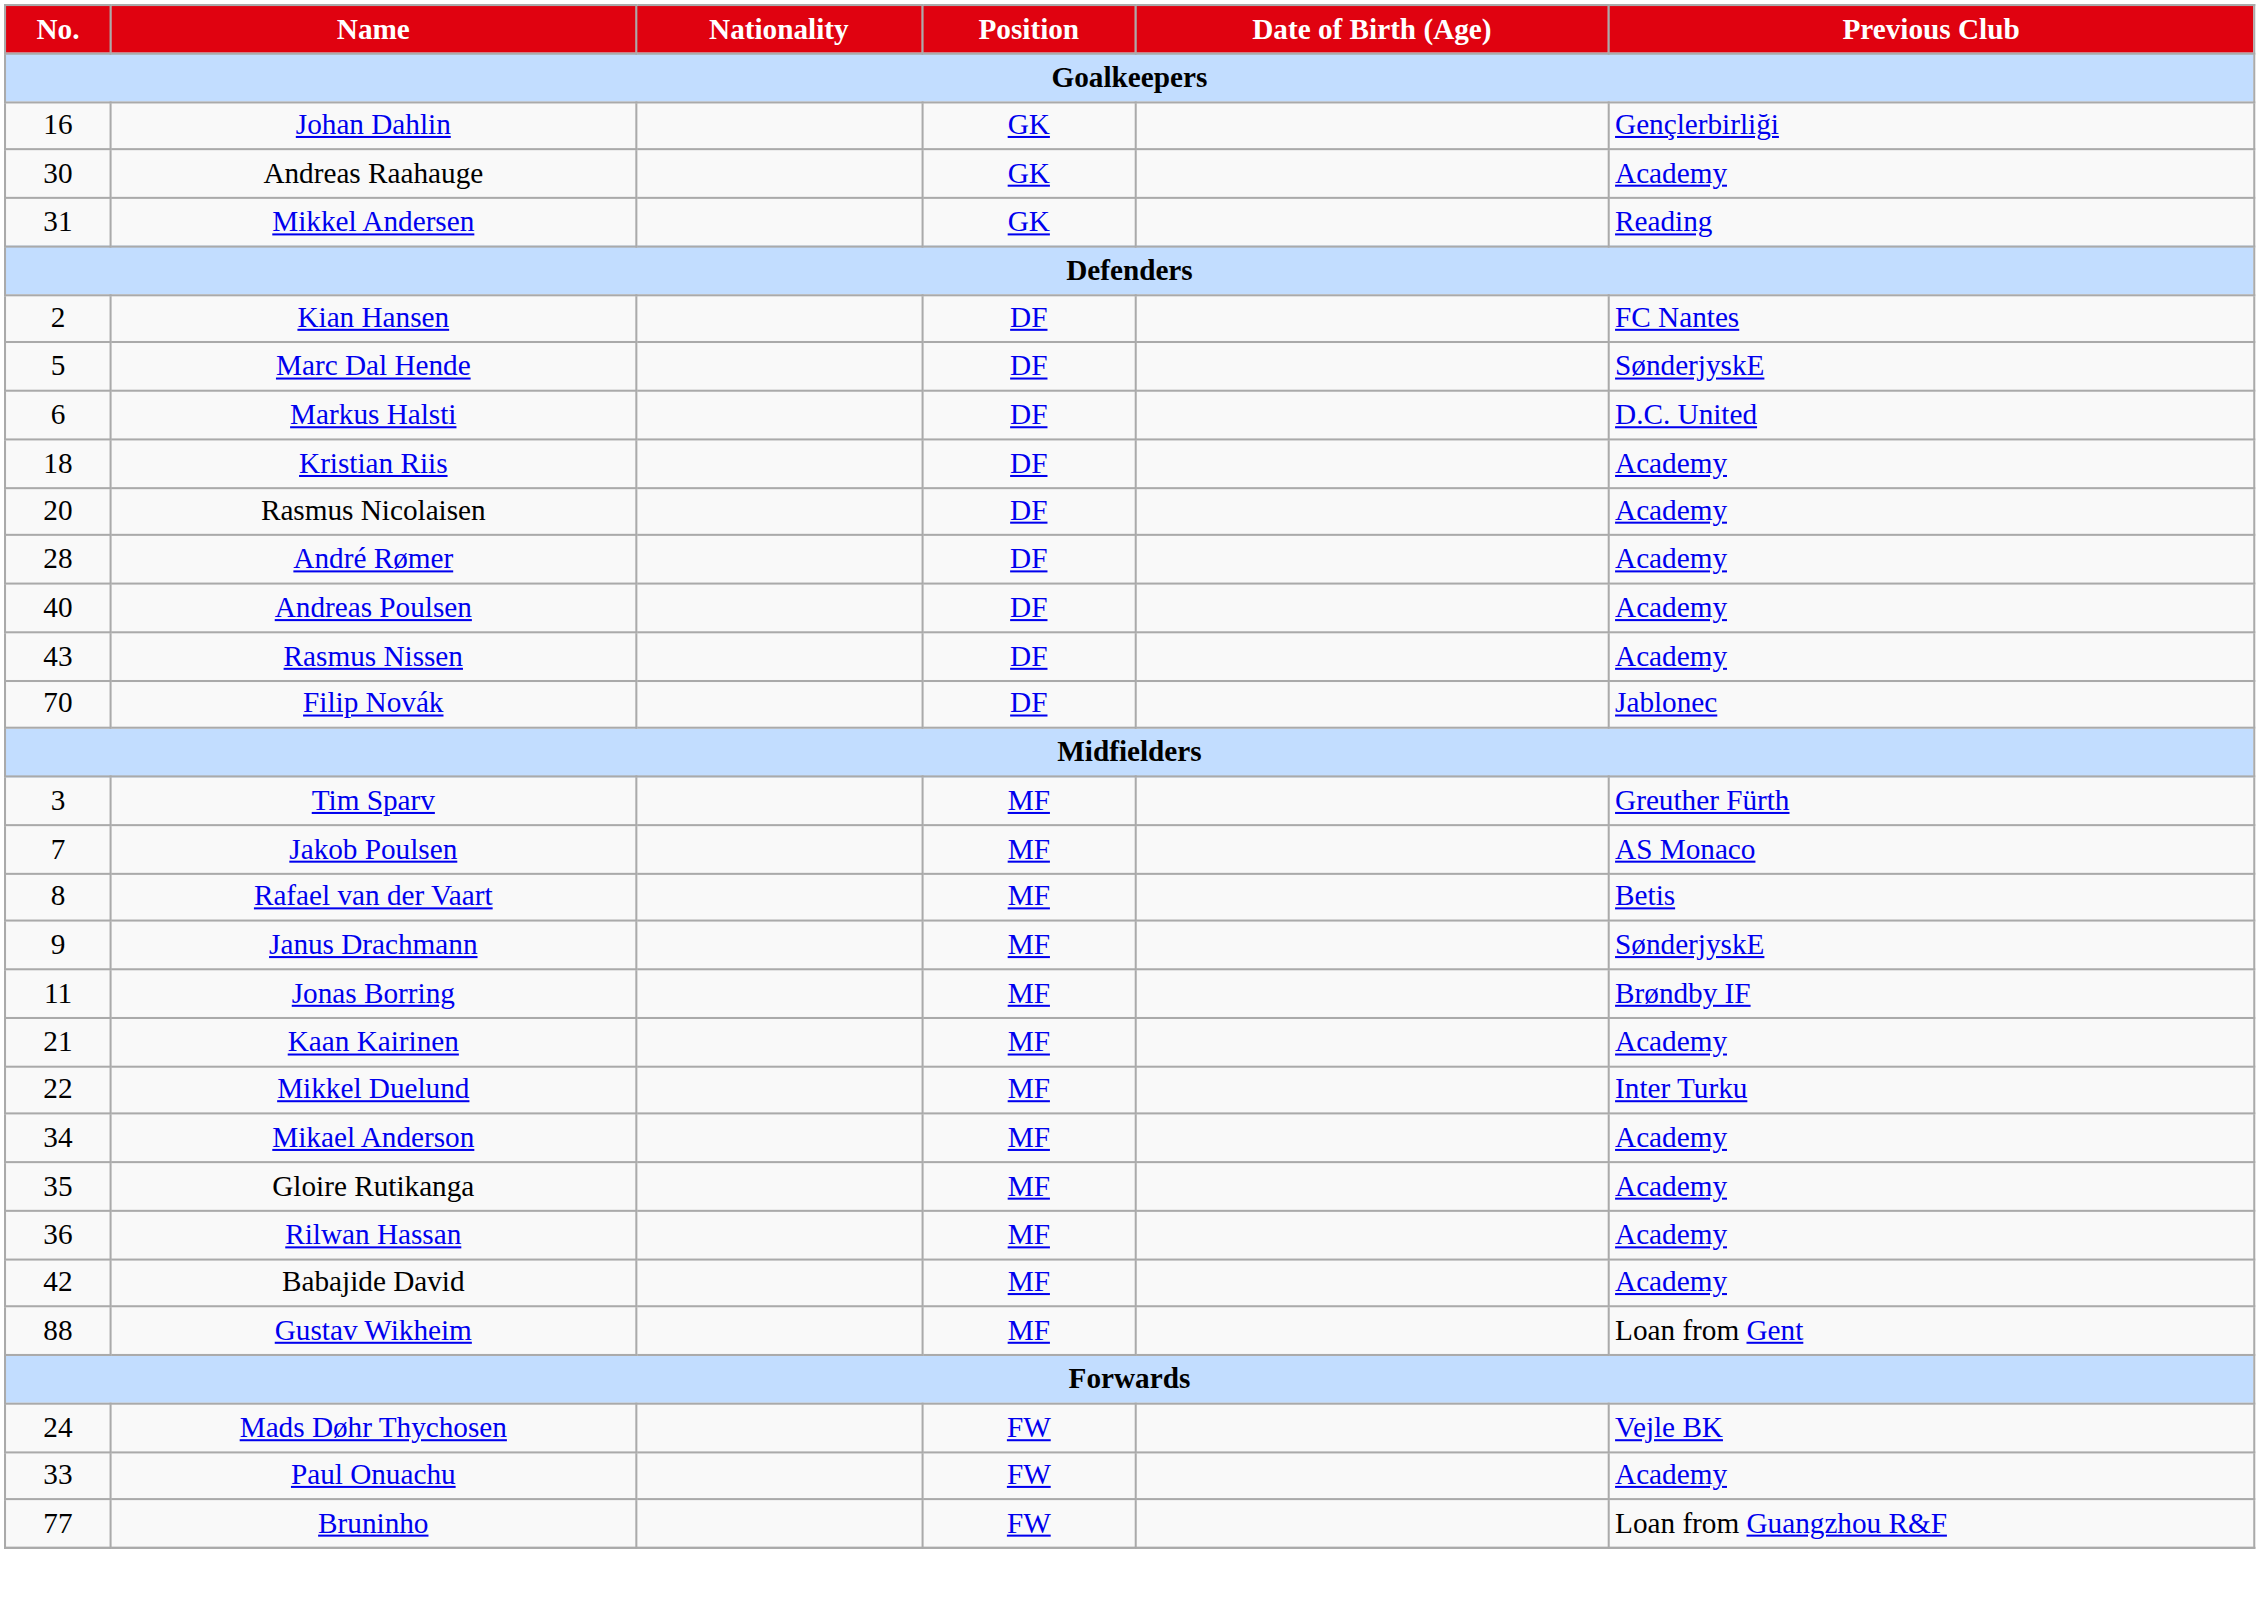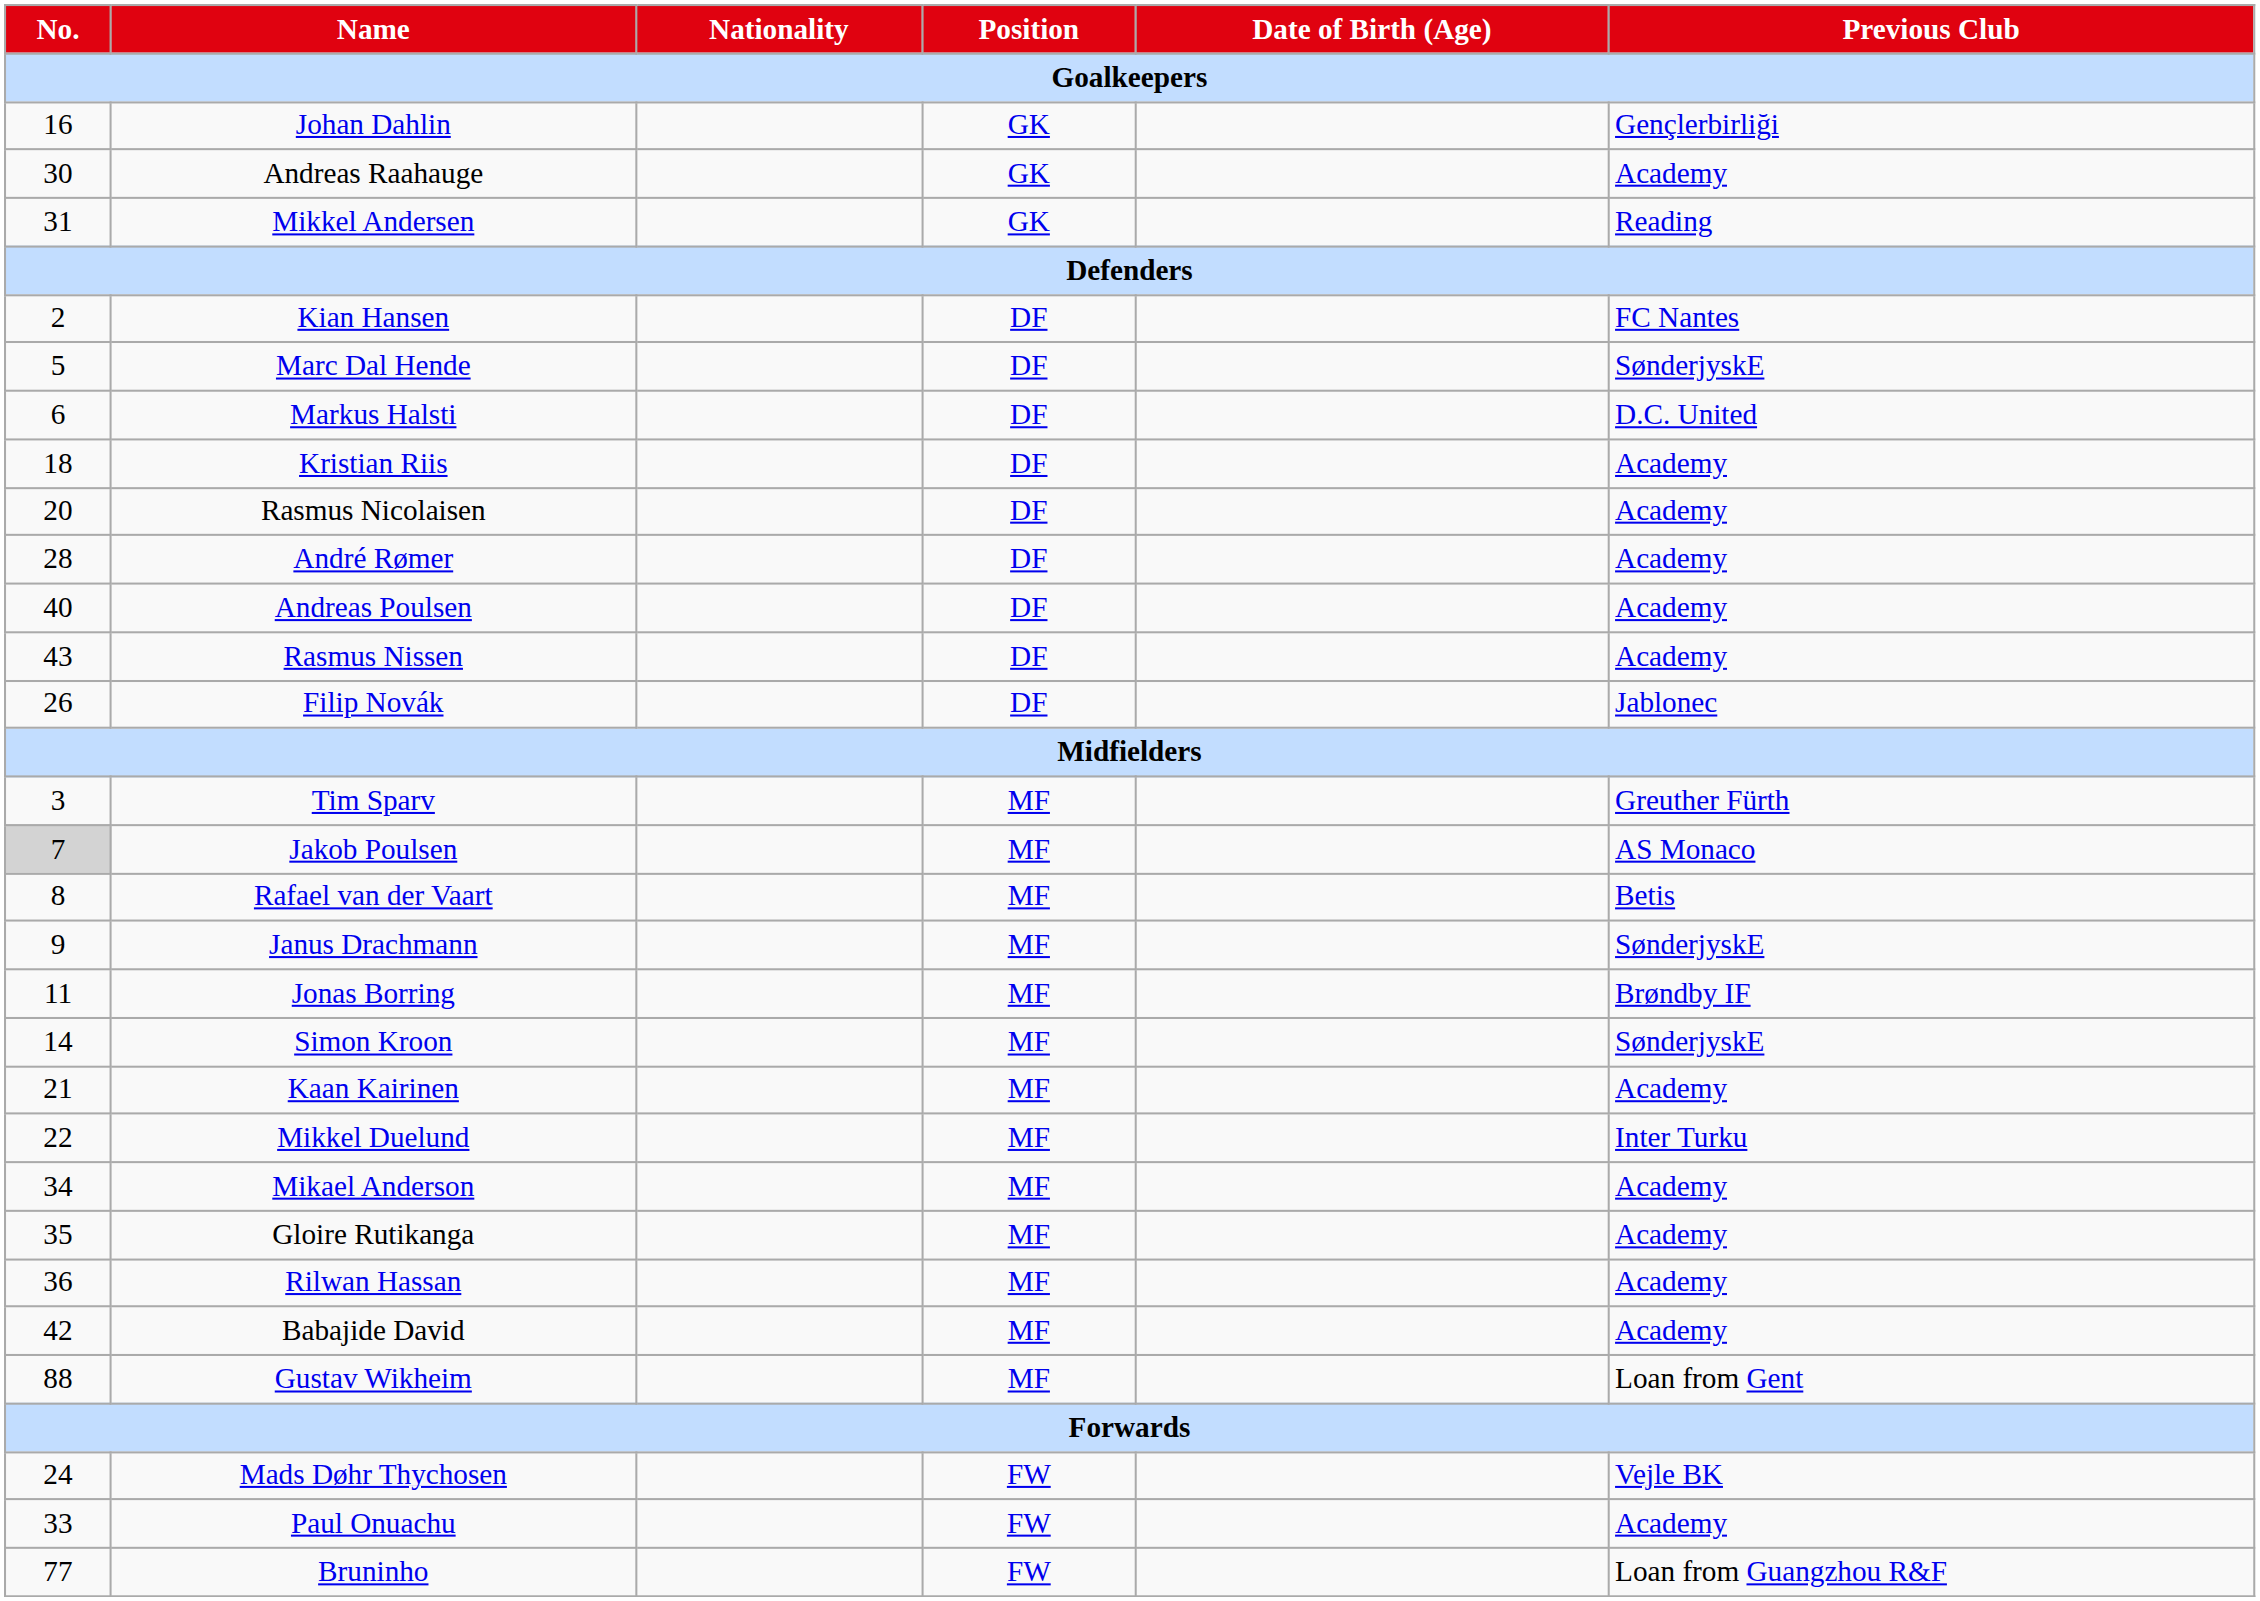Filip Novák | No.: 70 -> 26
Jakob Poulsen | No.: no background -> lightgrey background
+ row: 14 | Simon Kroon | MF | SønderjyskE
